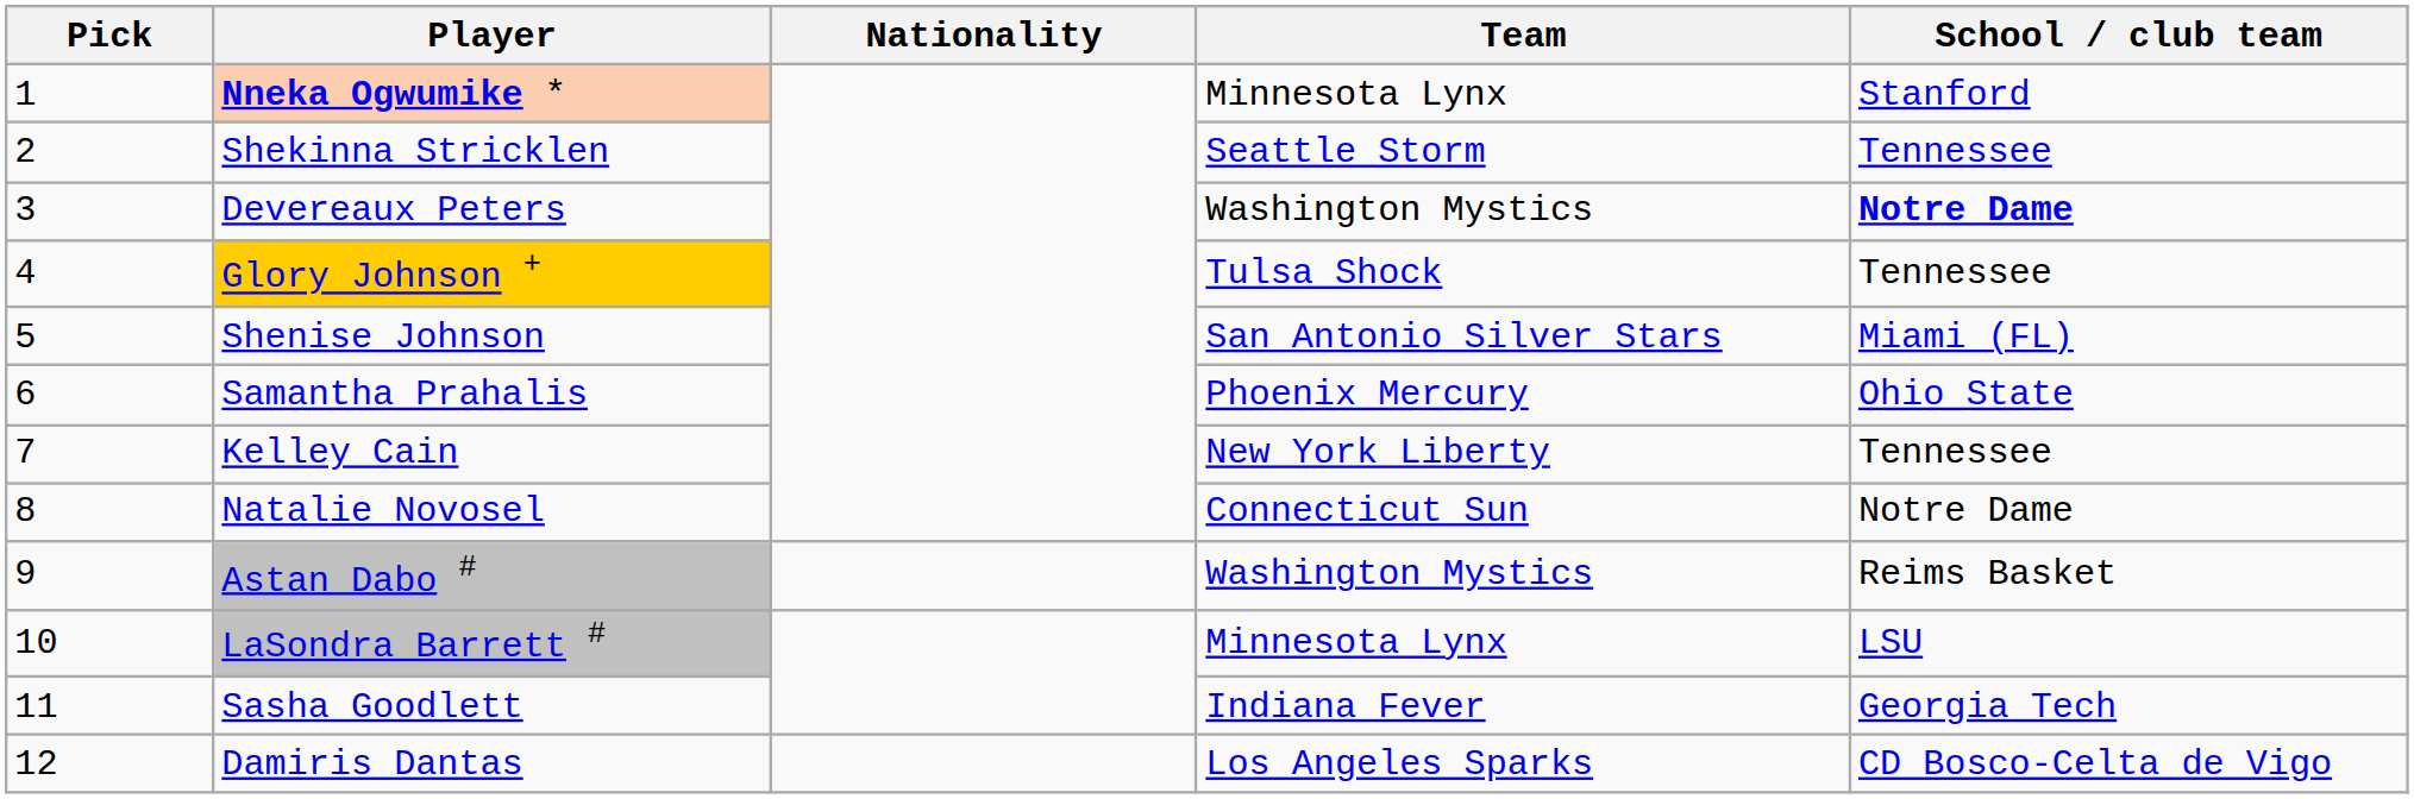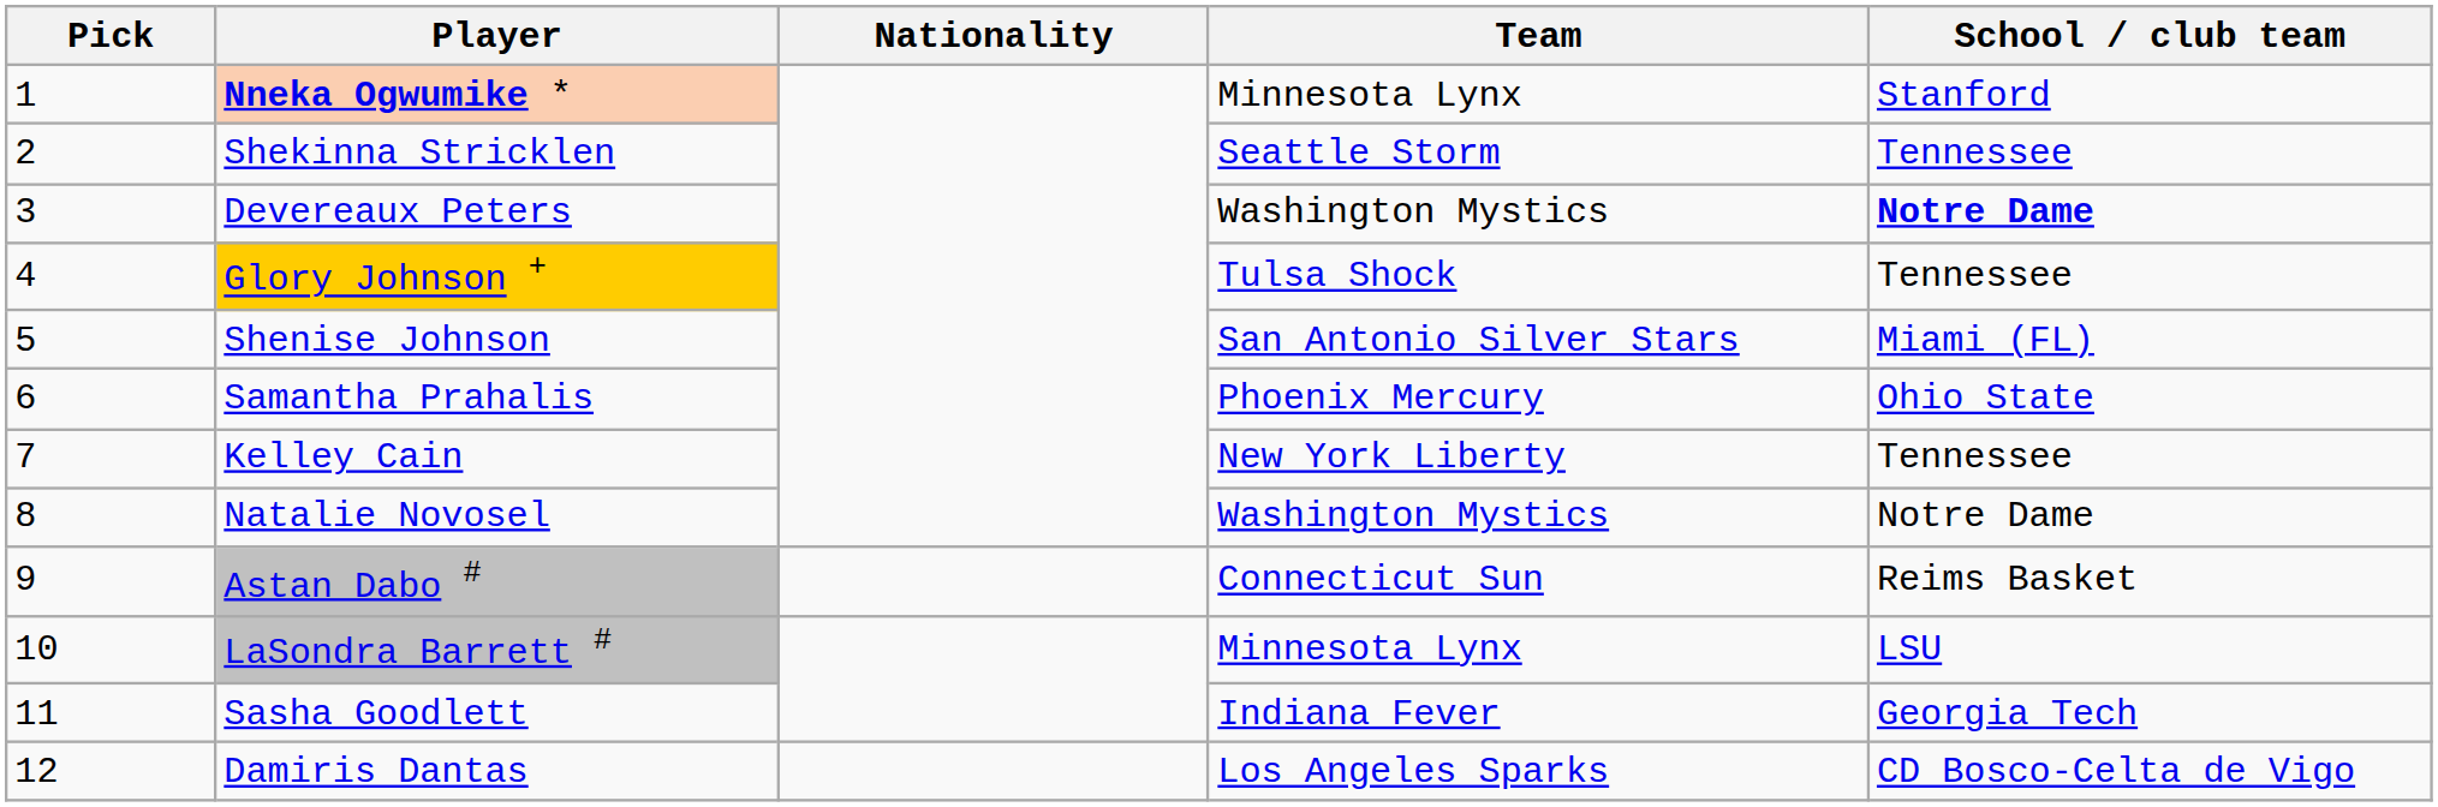Natalie Novosel | Team: Connecticut Sun -> Washington Mystics
Astan Dabo # | Team: Washington Mystics -> Connecticut Sun
